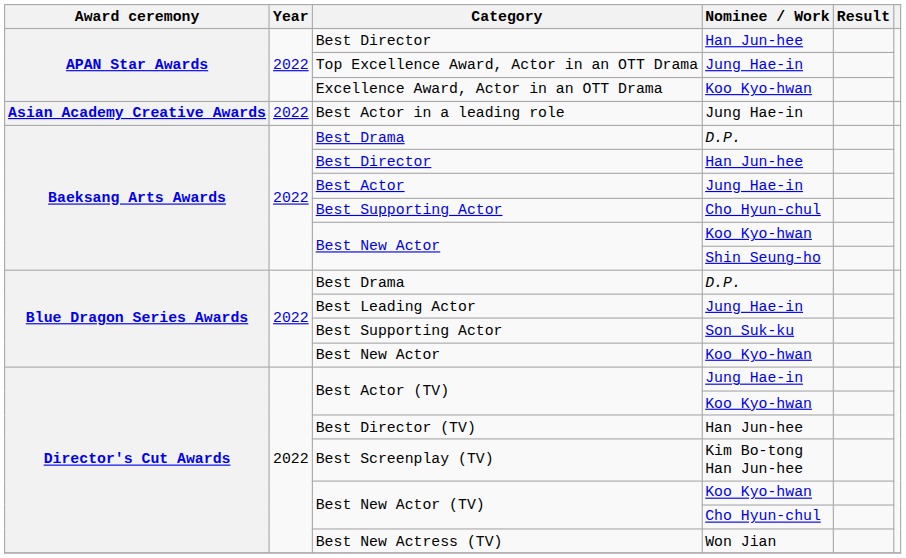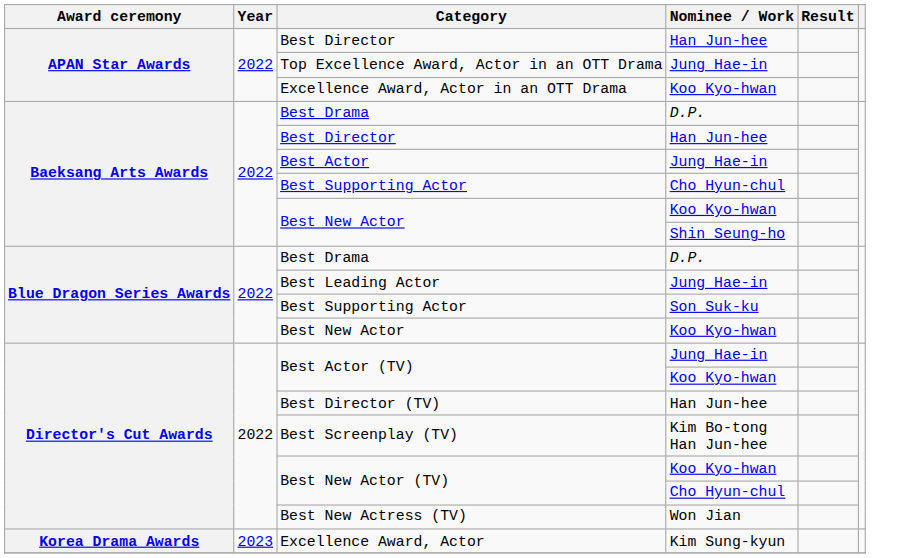- row: Asian Academy Creative Awards | 2022 | Best Actor in a leading role | Jung Hae-in
+ row: Korea Drama Awards | 2023 | Excellence Award, Actor | Kim Sung-kyun
